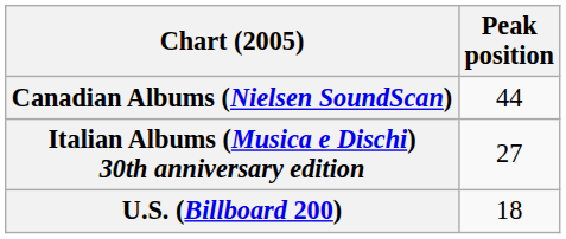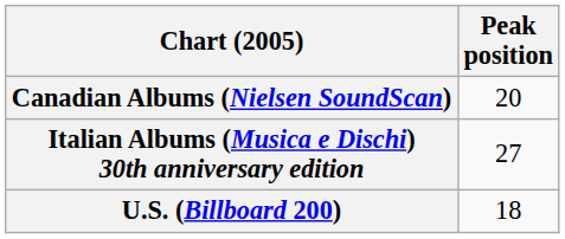Canadian Albums (Nielsen SoundScan) | Peak position: 44 -> 20
